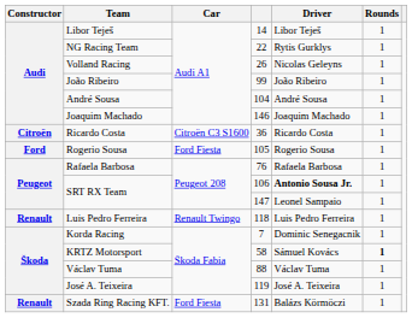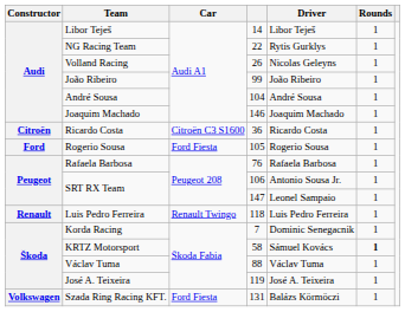SRT RX Team / 106 | Driver: bold -> normal
Szada Ring Racing KFT. | Constructor: Renault -> Volkswagen
